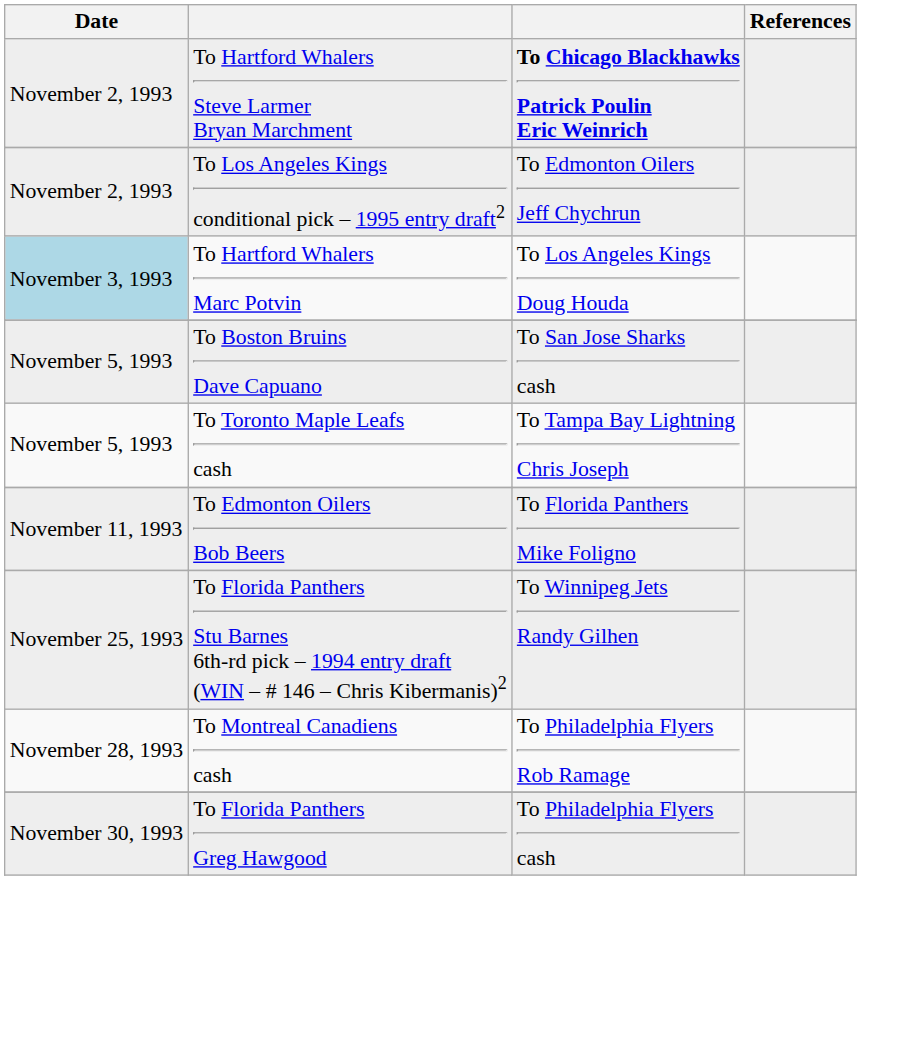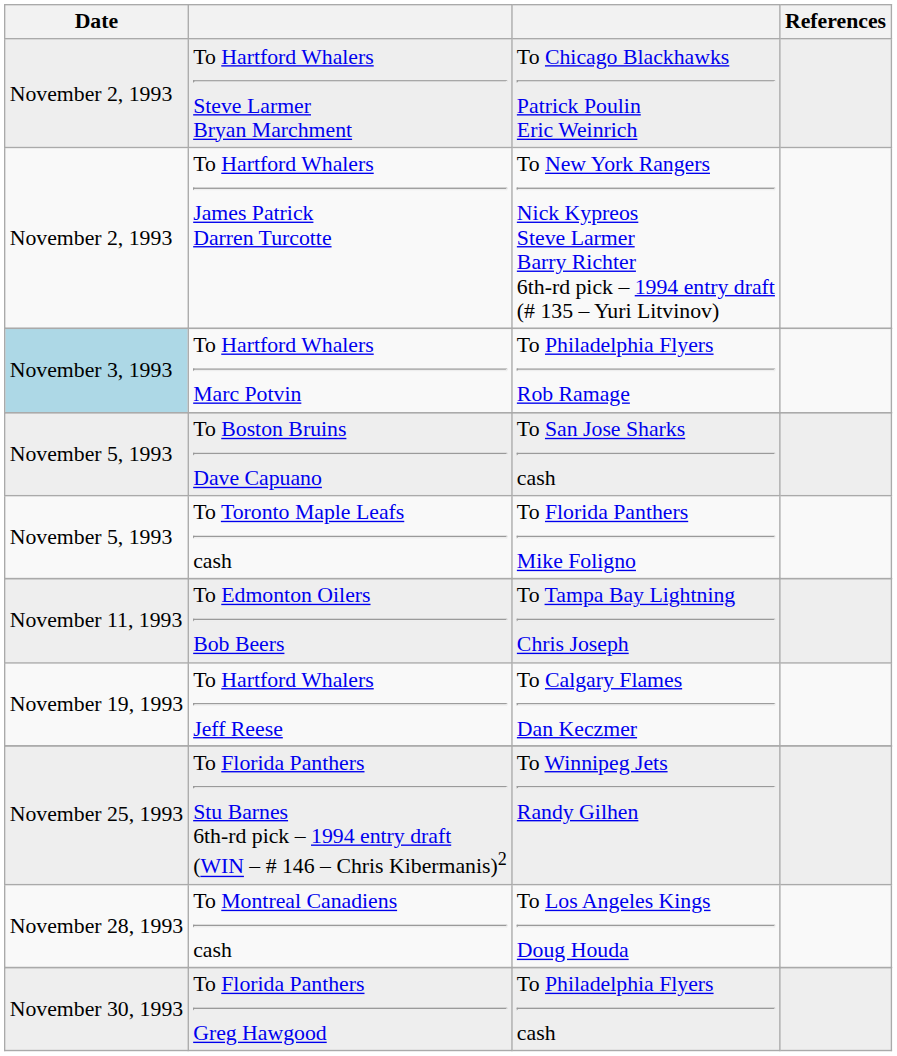To Hartford Whalers Steve Larmer Bryan Marchment | column 3: bold -> normal
+ row: November 2, 1993 | To Hartford Whalers James Patrick Darren Turcotte | To New York Rangers Nick Kypreos Steve Larmer Barry Richter 6th-rd pick – 1994 entry draft (# 135 – Yuri Litvinov)
- row: November 2, 1993 | To Los Angeles Kings conditional pick – 1995 entry draft2 | To Edmonton Oilers Jeff Chychrun
To Hartford Whalers Marc Potvin | column 3: To Los Angeles Kings Doug Houda -> To Philadelphia Flyers Rob Ramage
To Toronto Maple Leafs cash | column 3: To Tampa Bay Lightning Chris Joseph -> To Florida Panthers Mike Foligno
To Edmonton Oilers Bob Beers | column 3: To Florida Panthers Mike Foligno -> To Tampa Bay Lightning Chris Joseph
+ row: November 19, 1993 | To Hartford Whalers Jeff Reese | To Calgary Flames Dan Keczmer
To Montreal Canadiens cash | column 3: To Philadelphia Flyers Rob Ramage -> To Los Angeles Kings Doug Houda
